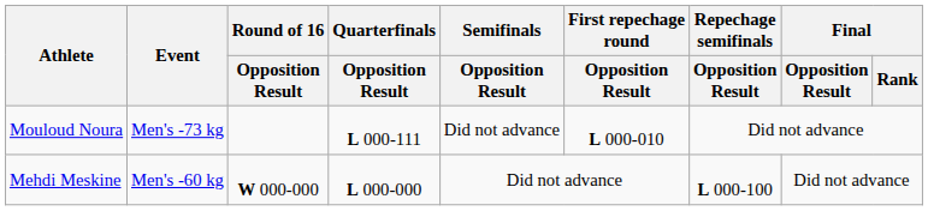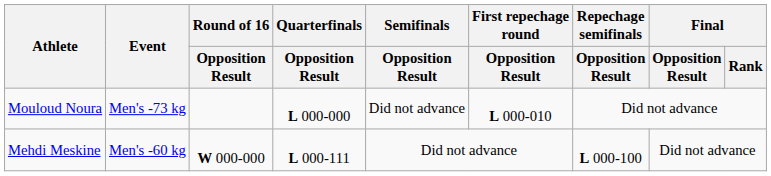Mouloud Noura | Quarterfinals / Opposition Result: L 000-111 -> L 000-000
Mehdi Meskine | Quarterfinals / Opposition Result: L 000-000 -> L 000-111
